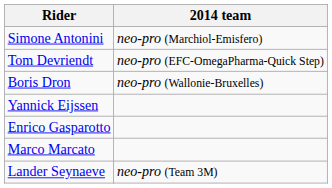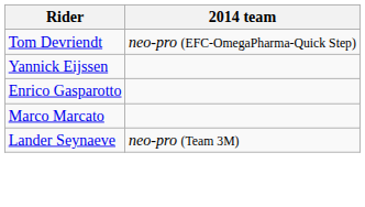- row: Simone Antonini | neo-pro (Marchiol-Emisfero)
- row: Boris Dron | neo-pro (Wallonie-Bruxelles)
